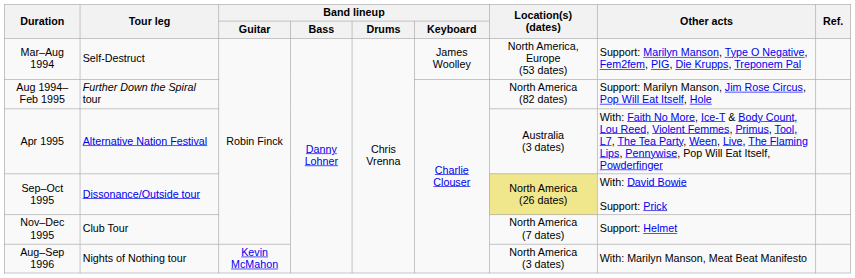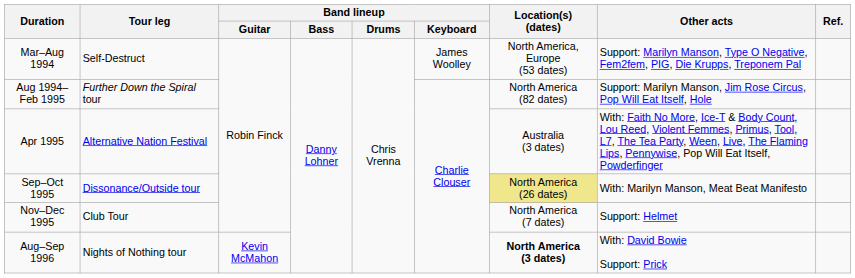Sep–Oct 1995 | Other acts: With: David Bowie Support: Prick -> With: Marilyn Manson, Meat Beat Manifesto
Aug–Sep 1996 | Location(s) (dates): normal -> bold
Aug–Sep 1996 | Other acts: With: Marilyn Manson, Meat Beat Manifesto -> With: David Bowie Support: Prick
